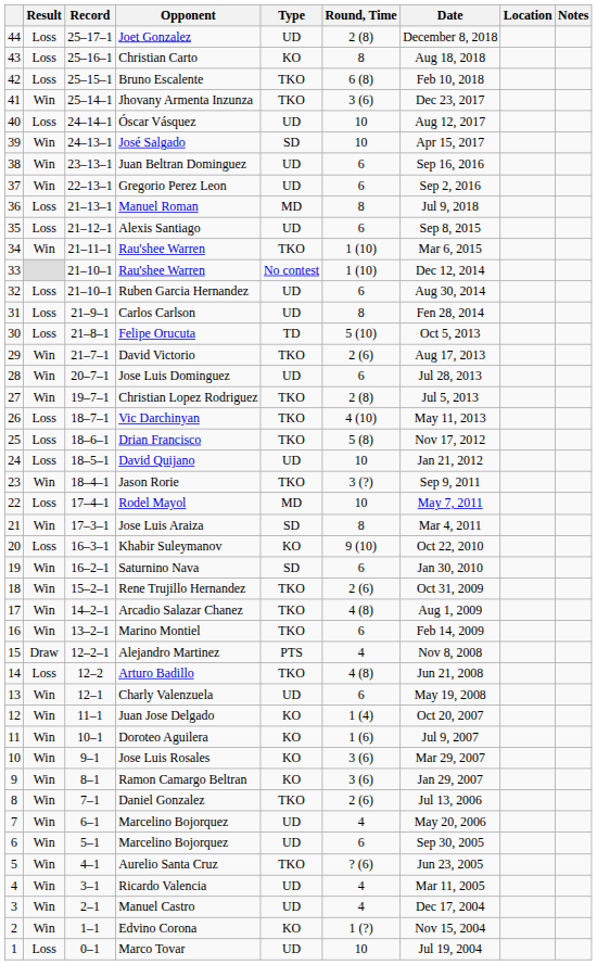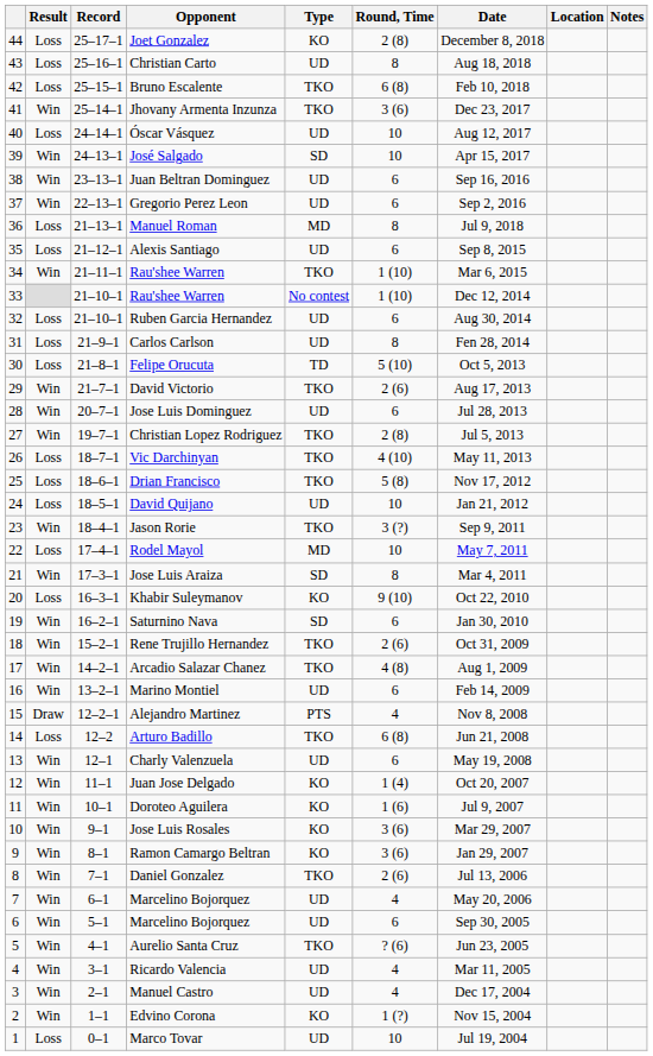Joet Gonzalez | Type: UD -> KO
Christian Carto | Type: KO -> UD
Marino Montiel | Type: TKO -> UD
Arturo Badillo | Round, Time: 4 (8) -> 6 (8)
